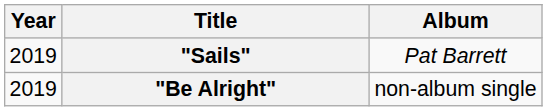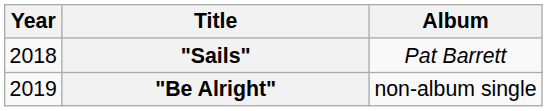"Sails" | Year: 2019 -> 2018
